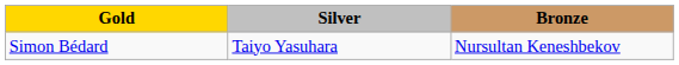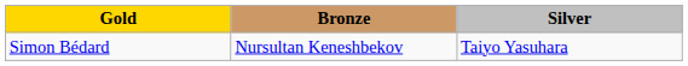columns swapped: Silver <-> Bronze
